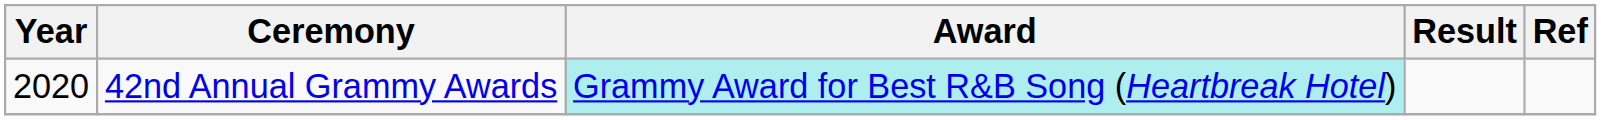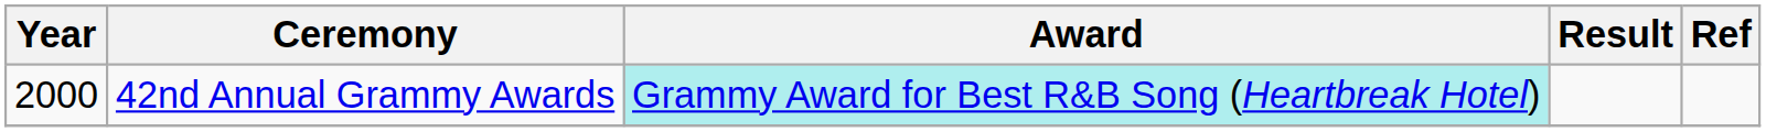42nd Annual Grammy Awards | Year: 2020 -> 2000
